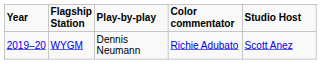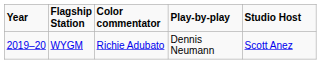columns swapped: Play-by-play <-> Color commentator
